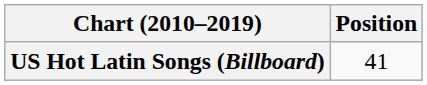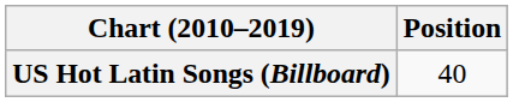US Hot Latin Songs (Billboard) | Position: 41 -> 40
